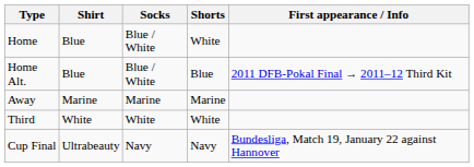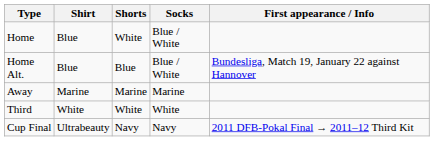columns swapped: Shorts <-> Socks
Home Alt. | First appearance / Info: 2011 DFB-Pokal Final → 2011–12 Third Kit -> Bundesliga, Match 19, January 22 against Hannover
Cup Final | First appearance / Info: Bundesliga, Match 19, January 22 against Hannover -> 2011 DFB-Pokal Final → 2011–12 Third Kit
